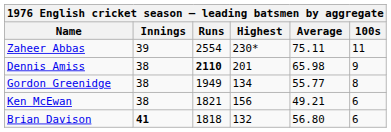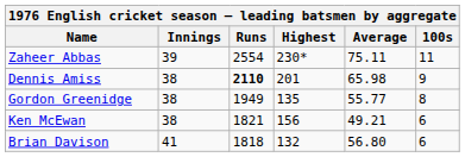Gordon Greenidge | Highest: 134 -> 135
Brian Davison | Innings: bold -> normal
